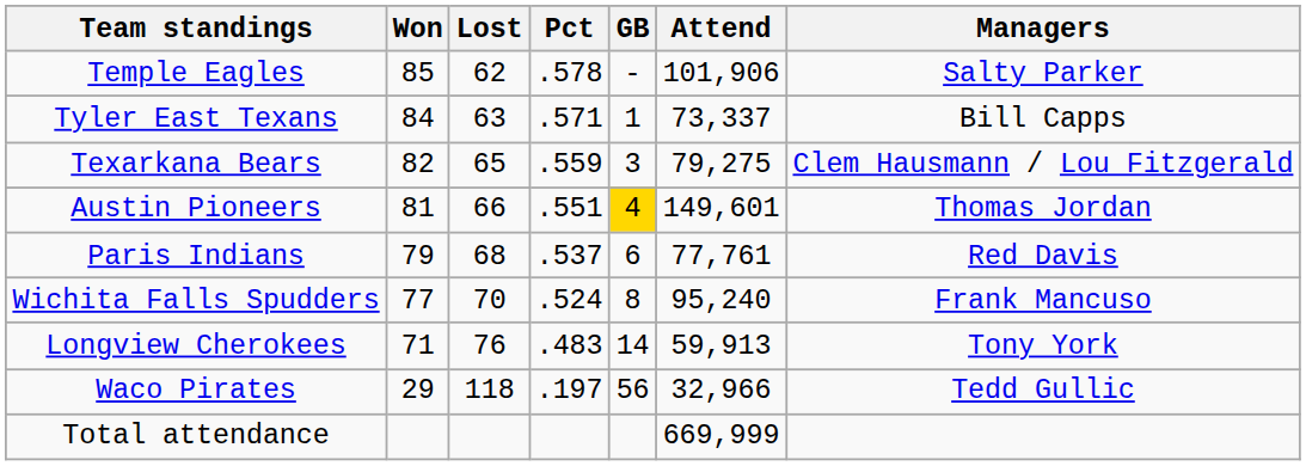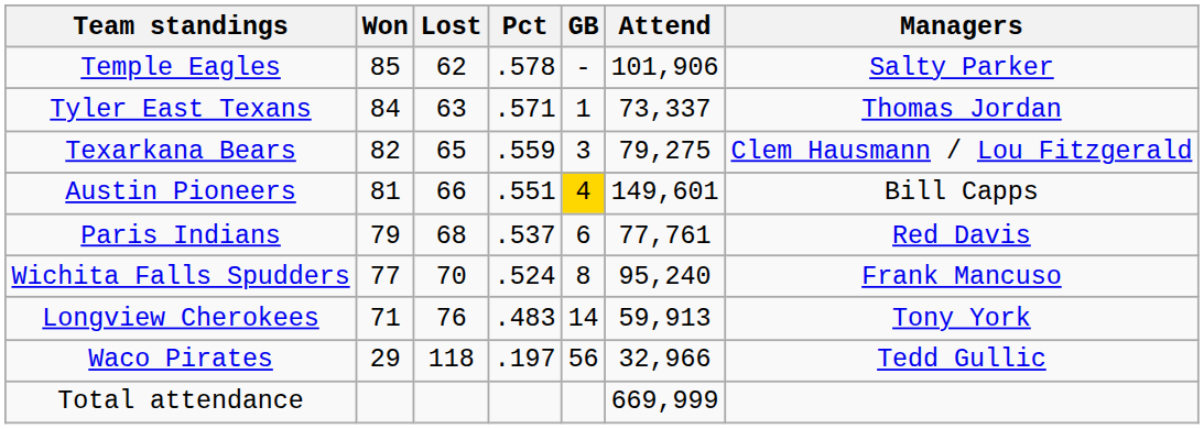Tyler East Texans | Managers: Bill Capps -> Thomas Jordan
Austin Pioneers | Managers: Thomas Jordan -> Bill Capps
